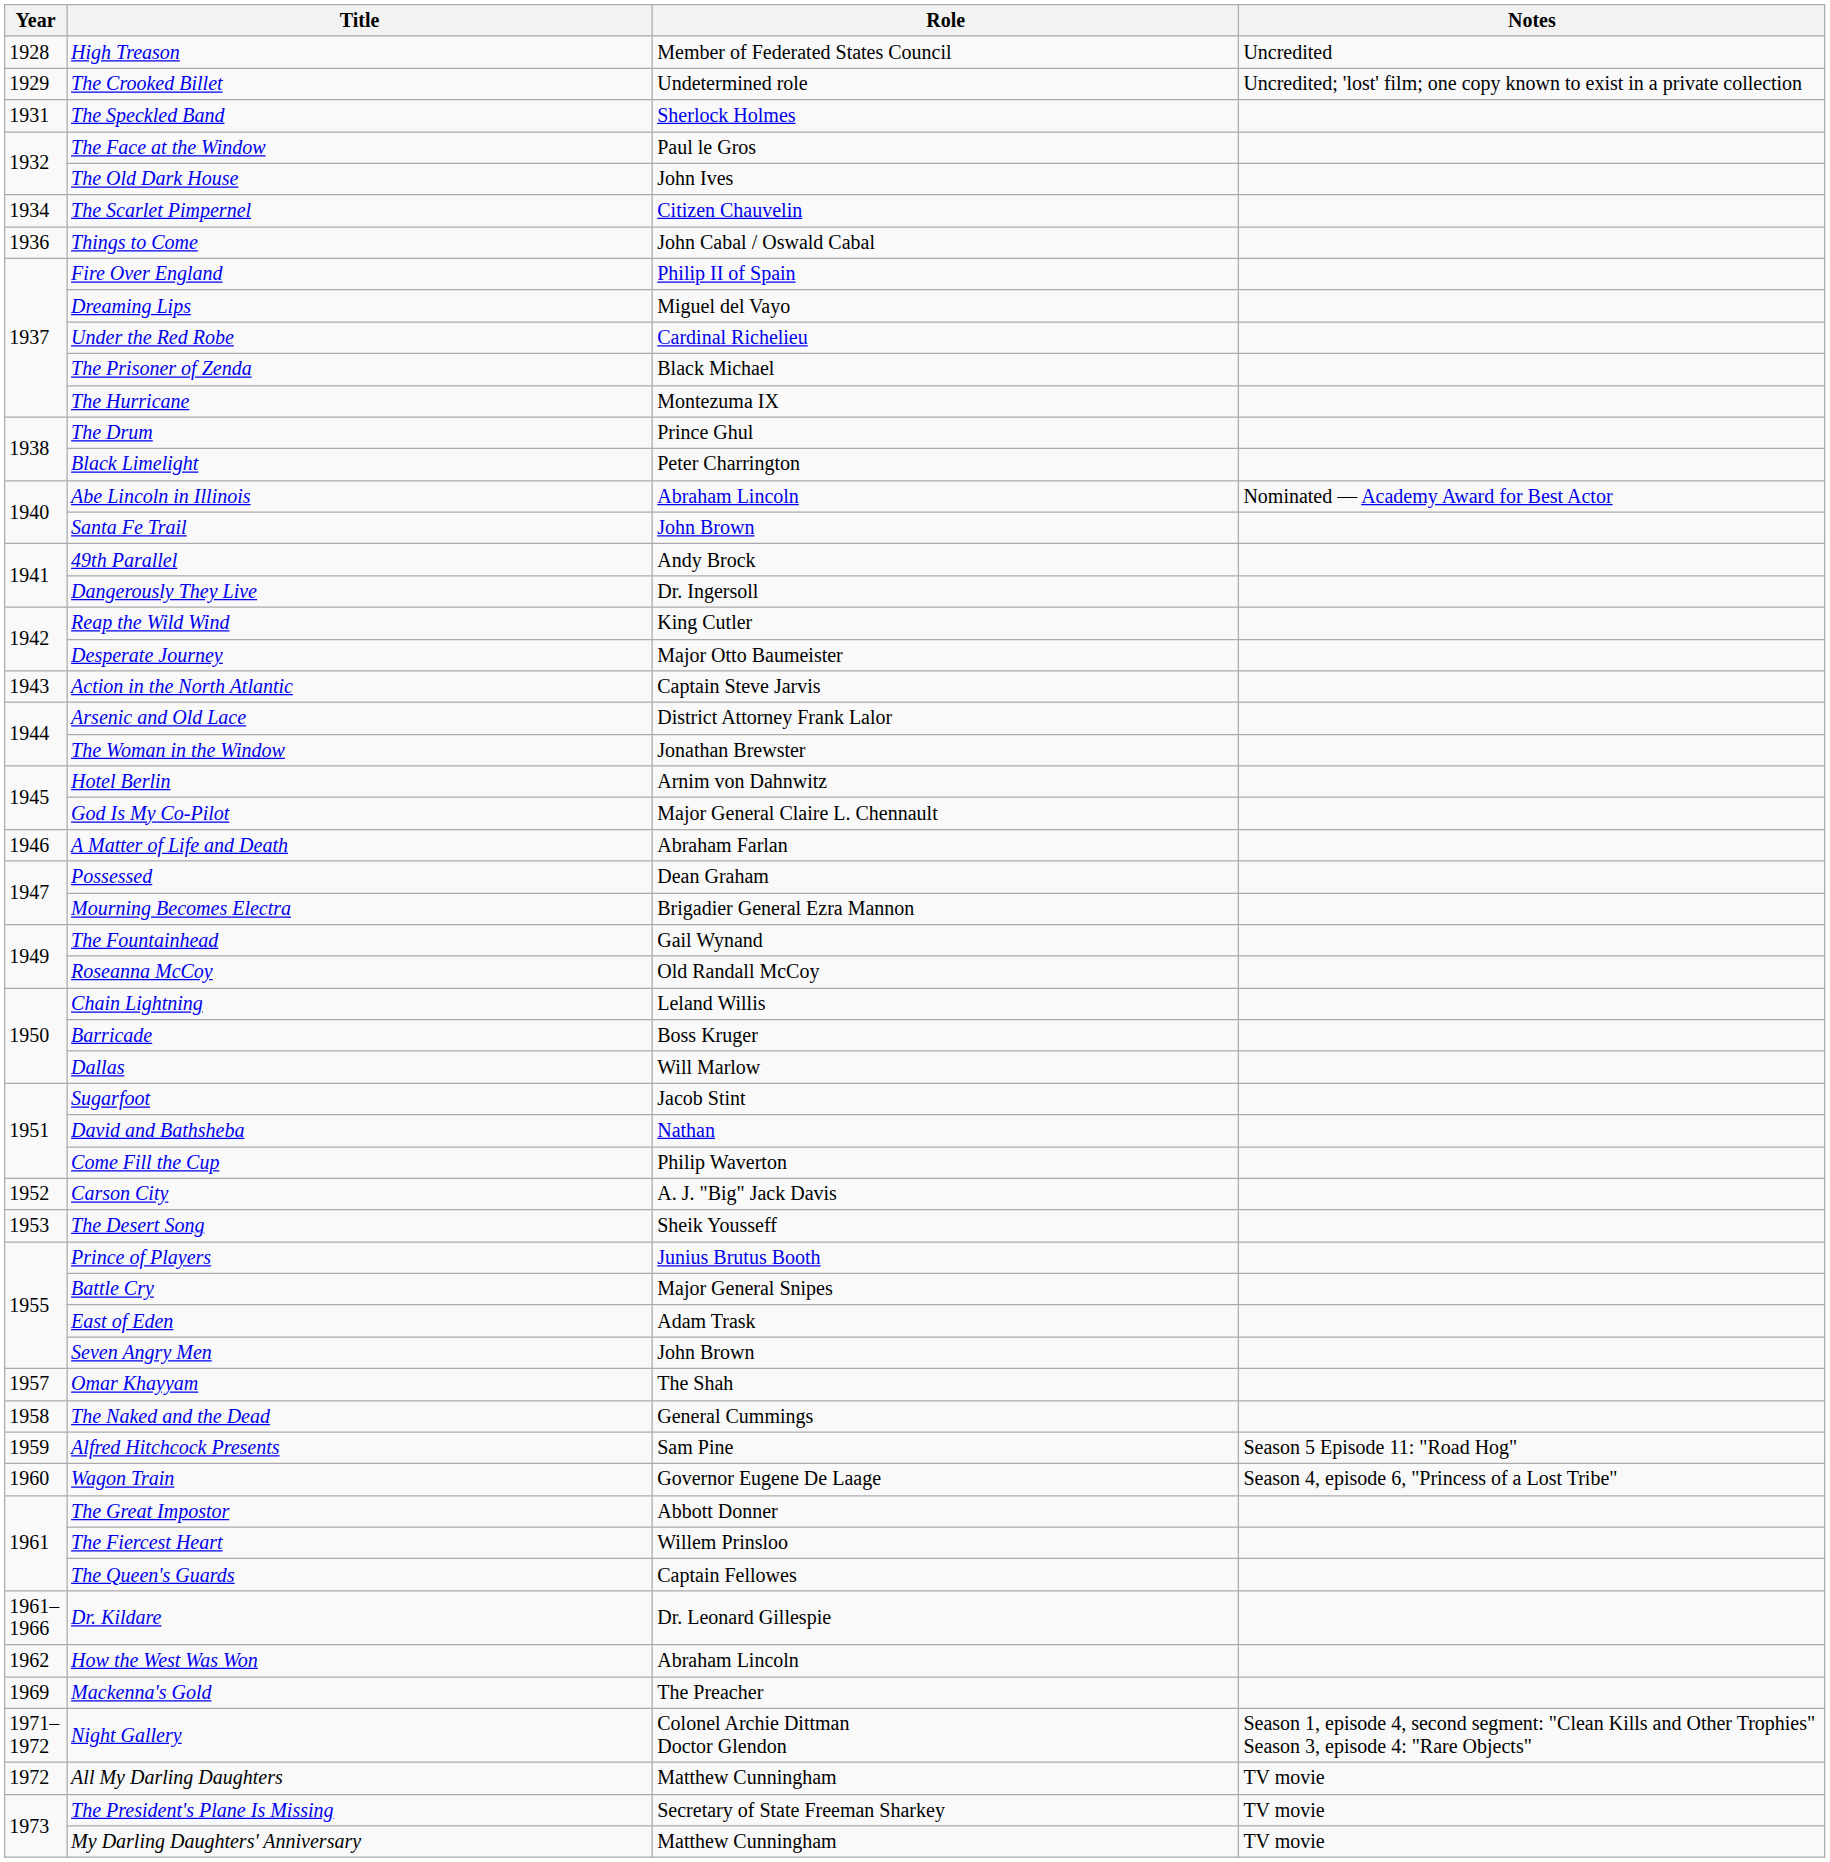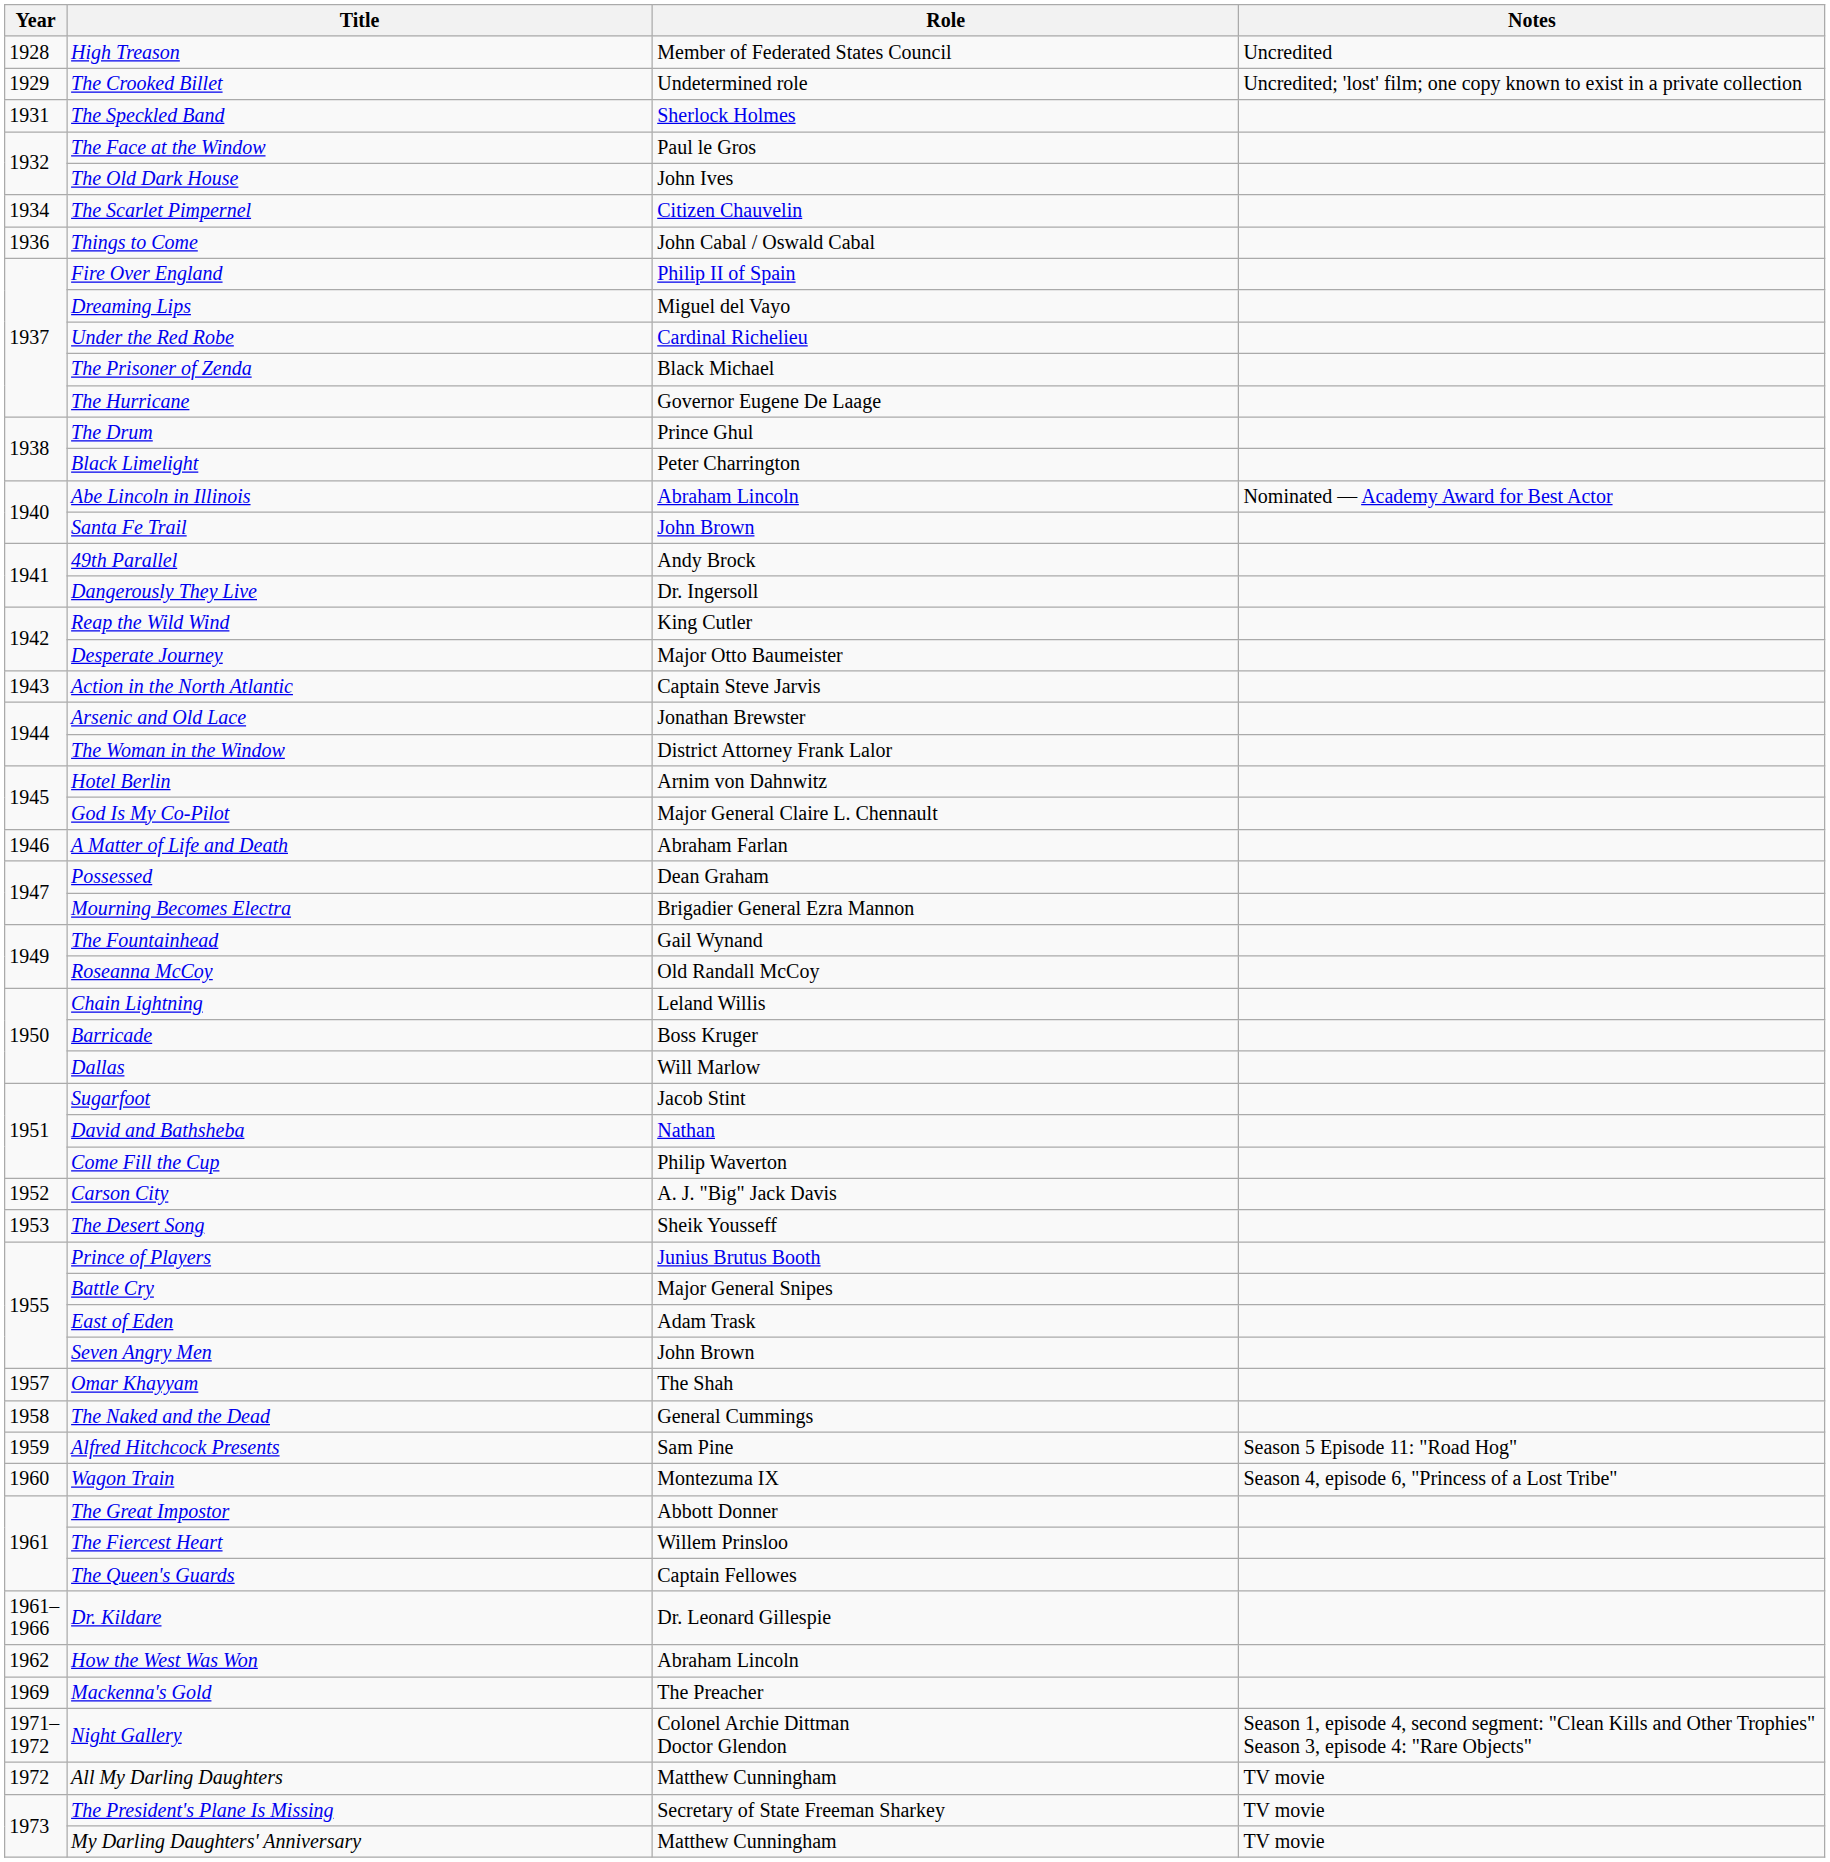The Hurricane | Role: Montezuma IX -> Governor Eugene De Laage
Arsenic and Old Lace | Role: District Attorney Frank Lalor -> Jonathan Brewster
The Woman in the Window | Role: Jonathan Brewster -> District Attorney Frank Lalor
Wagon Train | Role: Governor Eugene De Laage -> Montezuma IX
